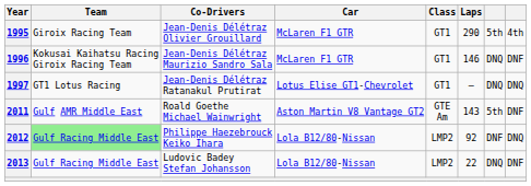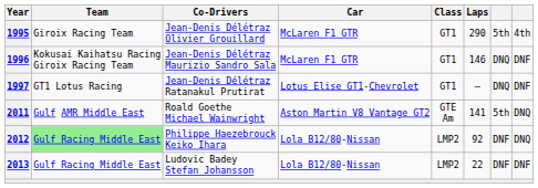1997 | column 8: DNQ -> DNF
2011 | Laps: 143 -> 141
2011 | column 8: DNF -> DNQ
2013 | column 7: DNQ -> DNF
